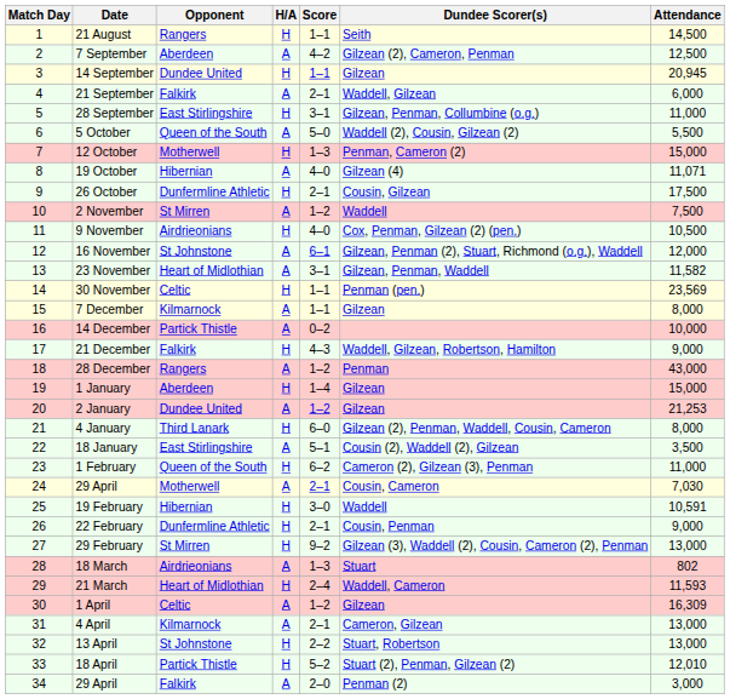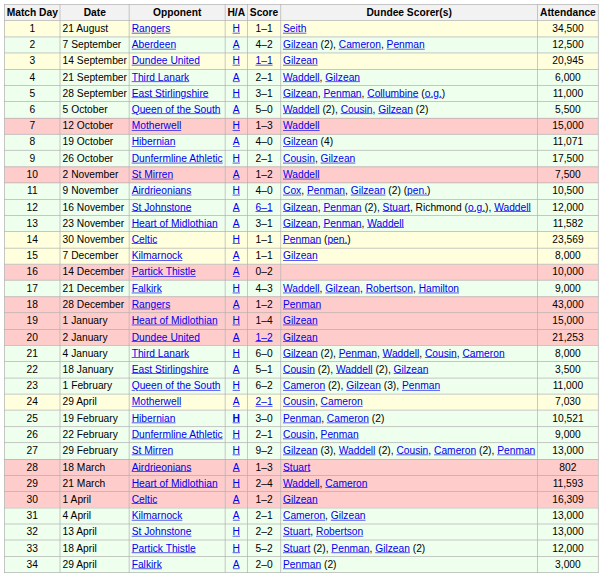21 August | Attendance: 14,500 -> 34,500
21 September | Opponent: Falkirk -> Third Lanark
12 October | Dundee Scorer(s): Penman, Cameron (2) -> Waddell
1 January | Opponent: Aberdeen -> Heart of Midlothian
19 February | H/A: normal -> bold
19 February | Dundee Scorer(s): Waddell -> Penman, Cameron (2)
19 February | Attendance: 10,591 -> 10,521
18 April | Attendance: 12,010 -> 12,000
